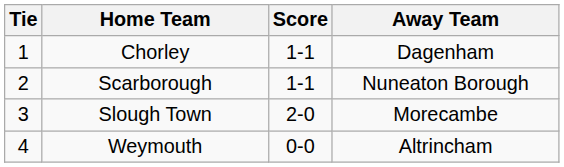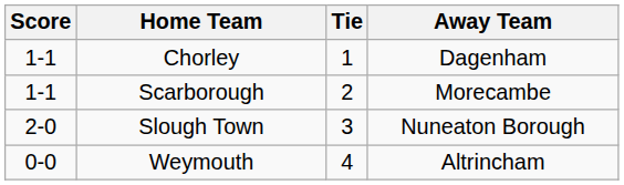columns swapped: Tie <-> Score
Scarborough | Away Team: Nuneaton Borough -> Morecambe
Slough Town | Away Team: Morecambe -> Nuneaton Borough
